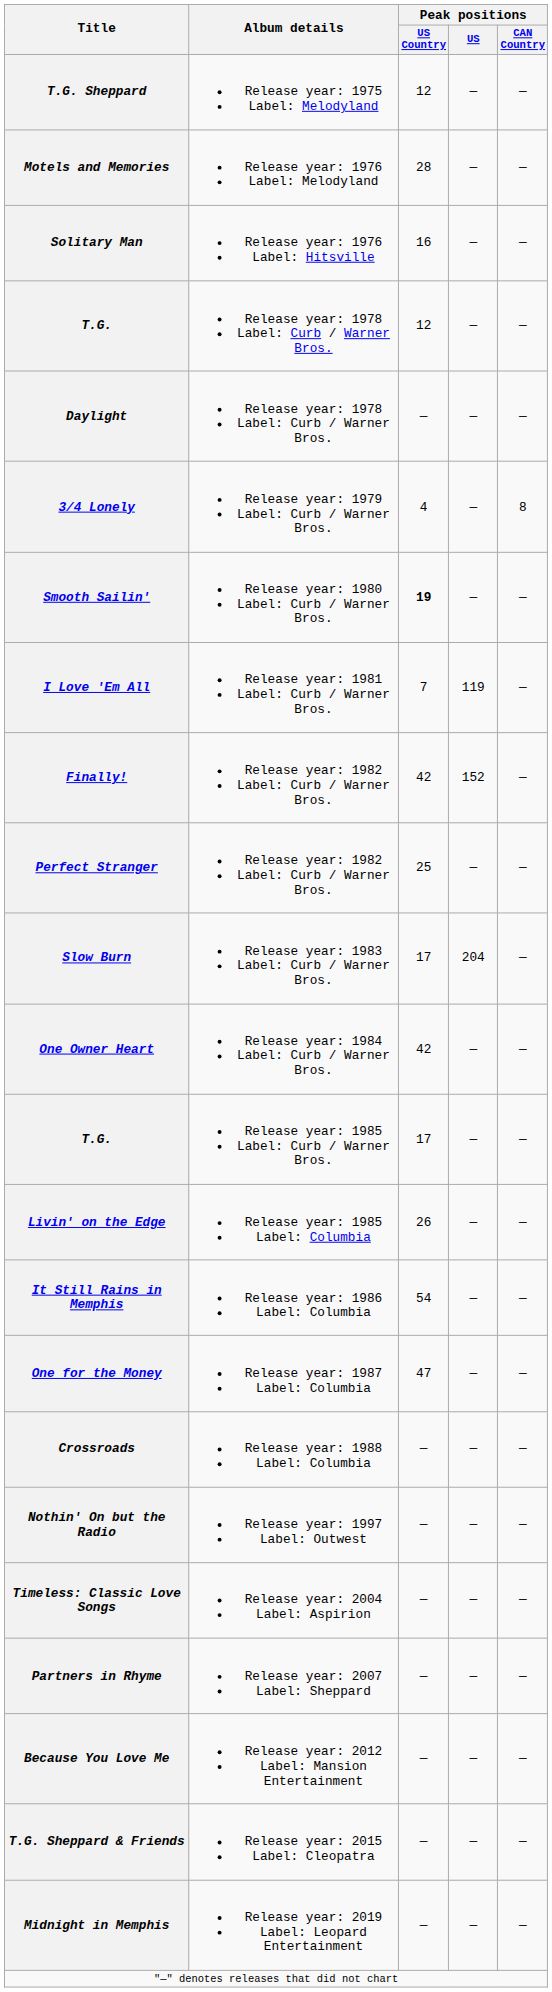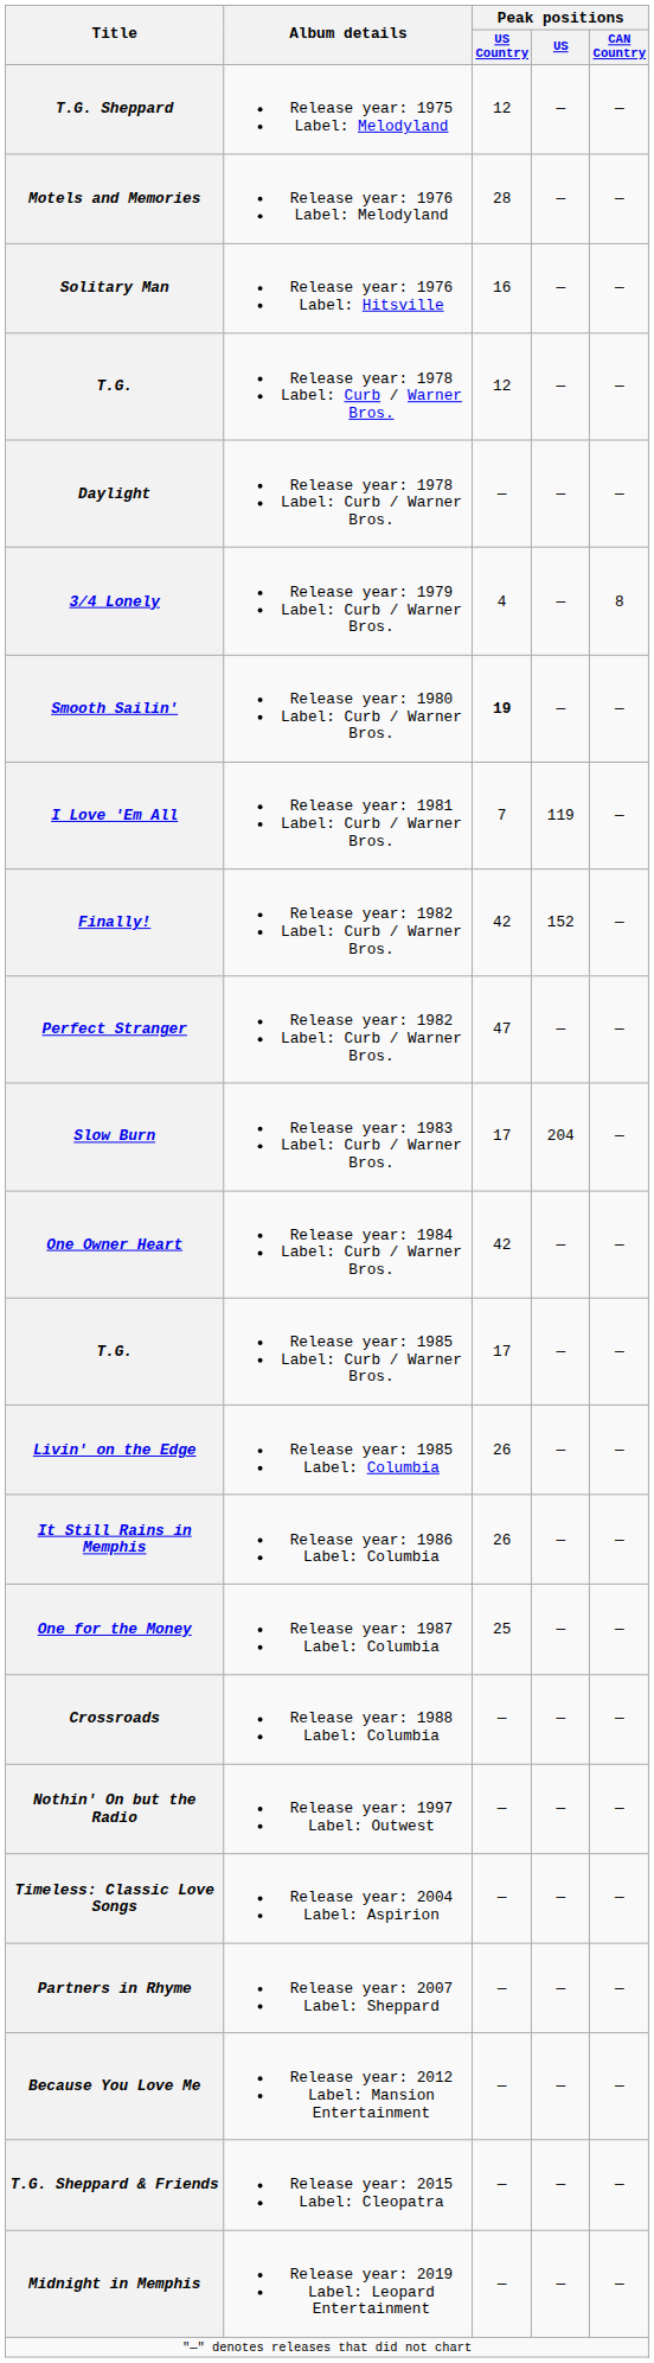Perfect Stranger | Peak positions / US Country: 25 -> 47
It Still Rains in Memphis | Peak positions / US Country: 54 -> 26
One for the Money | Peak positions / US Country: 47 -> 25
